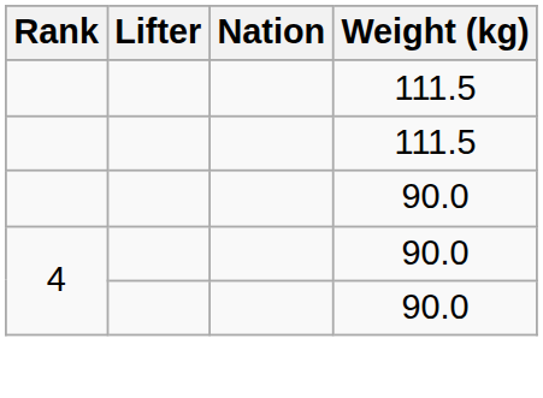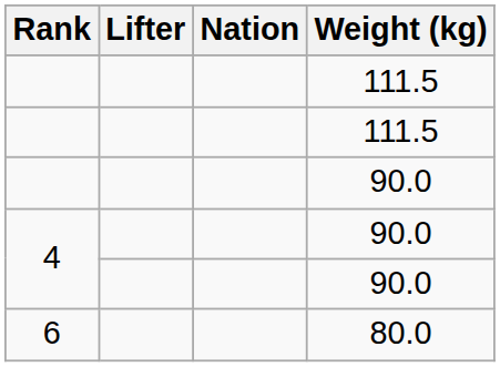+ row: 6 | 80.0
